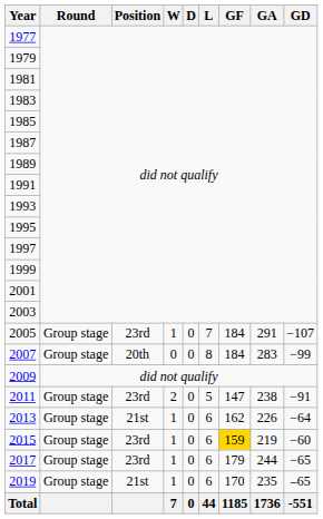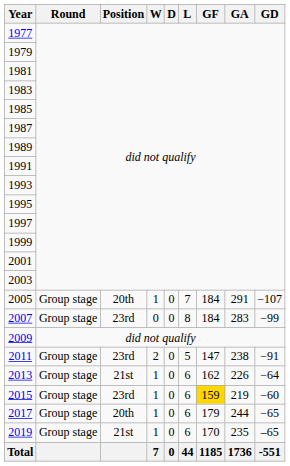2005 | Position: 23rd -> 20th
2007 | Position: 20th -> 23rd
2017 | Position: 23rd -> 20th
